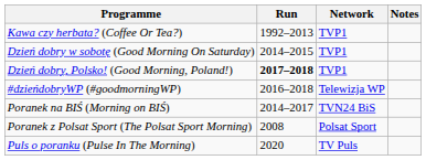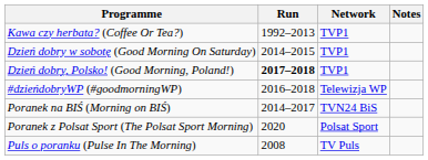Poranek z Polsat Sport (The Polsat Sport Morning) | Run: 2008 -> 2020
Puls o poranku (Pulse In The Morning) | Run: 2020 -> 2008
